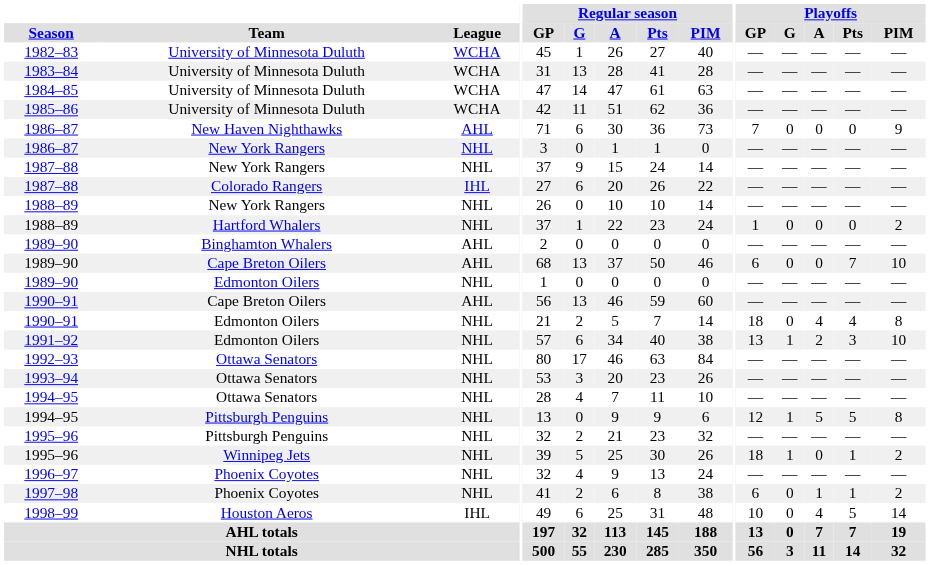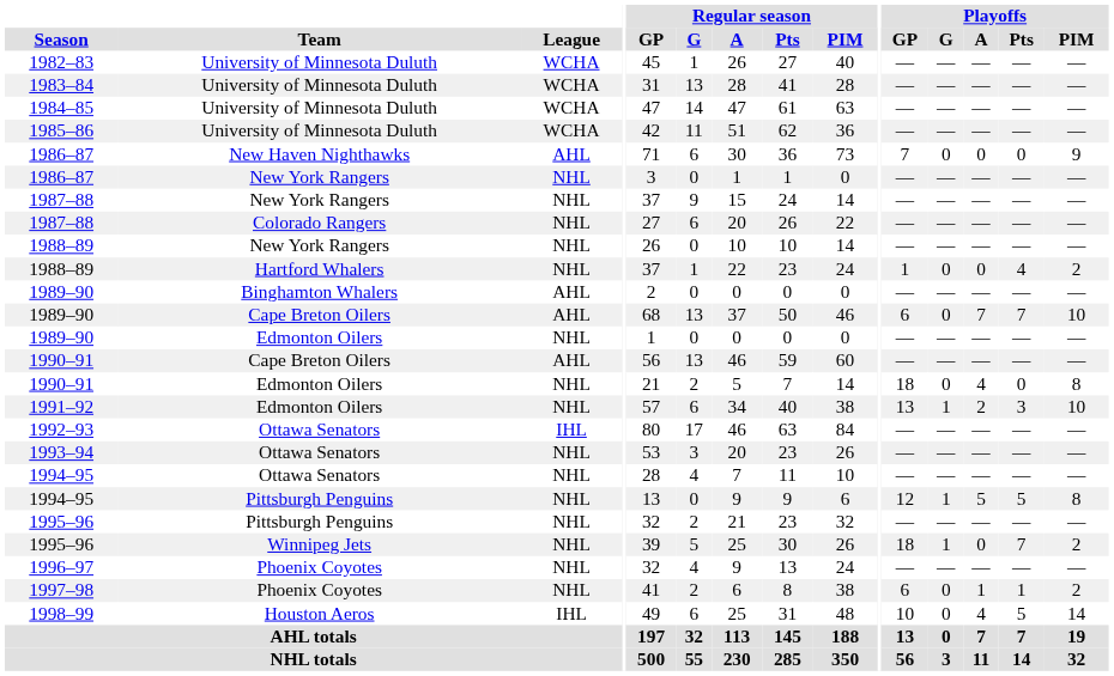1987–88 / Colorado Rangers | League: IHL -> NHL
1988–89 / Hartford Whalers | Playoffs / Pts: 0 -> 4
1989–90 / Cape Breton Oilers | Playoffs / A: 0 -> 7
1990–91 / Edmonton Oilers | Playoffs / Pts: 4 -> 0
1992–93 | League: NHL -> IHL
1995–96 / Winnipeg Jets | Playoffs / Pts: 1 -> 7
